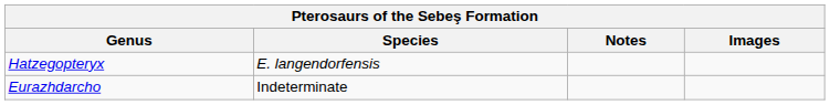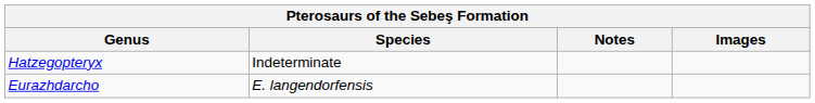Hatzegopteryx | Species: E. langendorfensis -> Indeterminate
Eurazhdarcho | Species: Indeterminate -> E. langendorfensis
